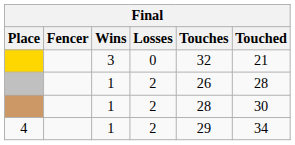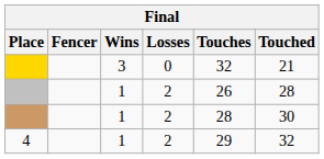4 | Touched: 34 -> 32
